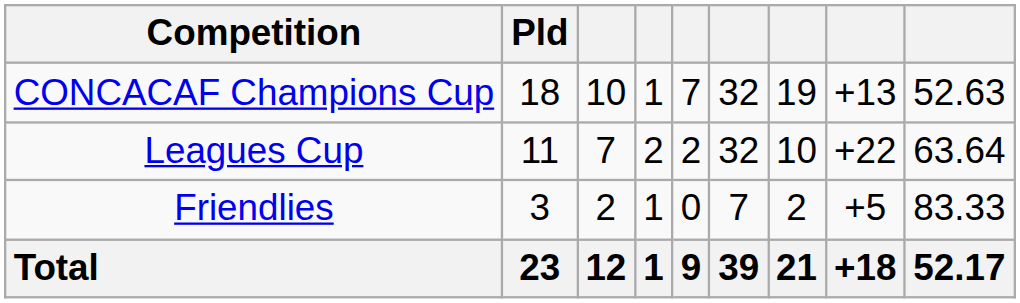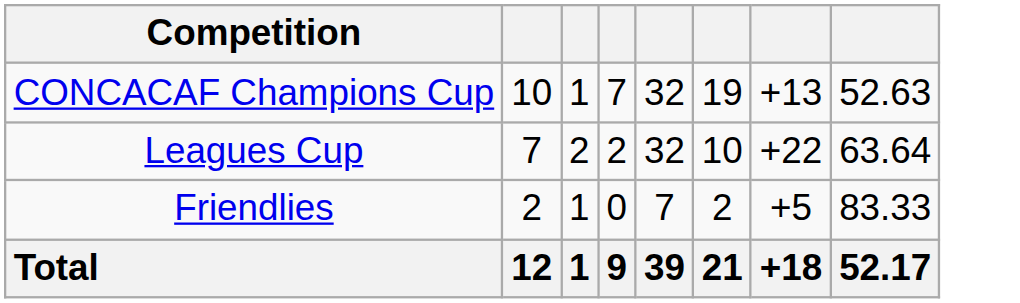- column: Pld | 18 | 11 | 3 | 23
